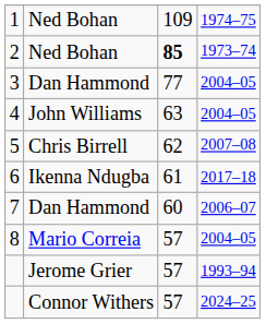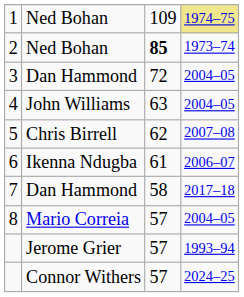1 | column 4: no background -> khaki background
3 | column 3: 77 -> 72
6 | column 4: 2017–18 -> 2006–07
7 | column 3: 60 -> 58
7 | column 4: 2006–07 -> 2017–18
